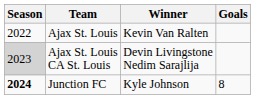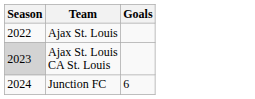- column: Winner | Kevin Van Ralten | Devin Livingstone Nedim Sarajlija | Kyle Johnson
Junction FC | Season: bold -> normal
Junction FC | Goals: 8 -> 6
